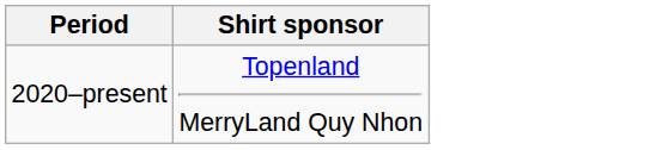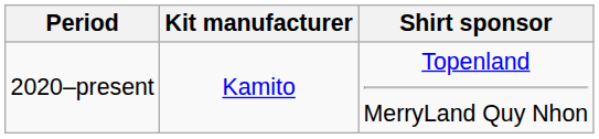+ column: Kit manufacturer | Kamito
